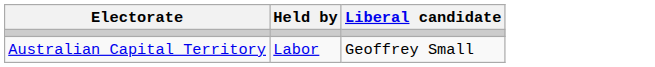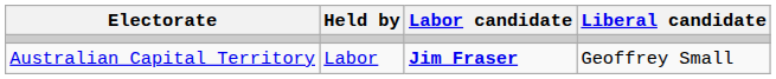+ column: Labor candidate | Jim Fraser
